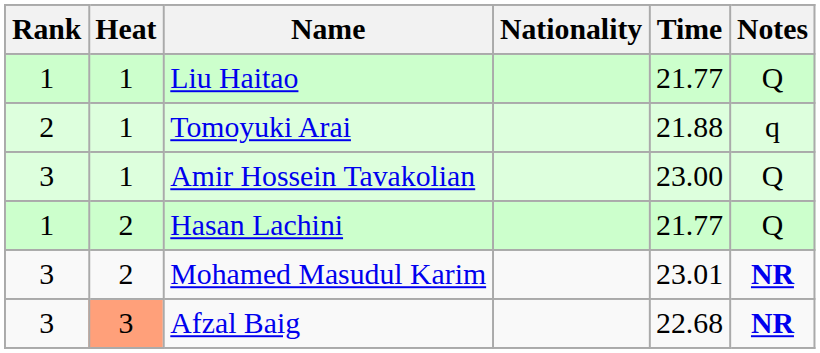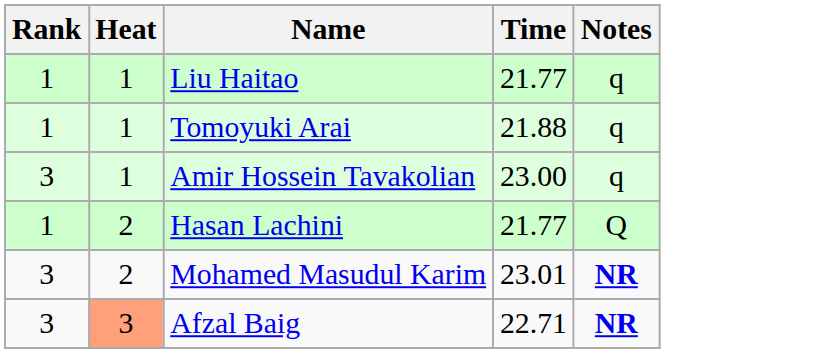- column: Nationality
Liu Haitao | Notes: Q -> q
Tomoyuki Arai | Rank: 2 -> 1
Amir Hossein Tavakolian | Notes: Q -> q
Afzal Baig | Time: 22.68 -> 22.71
